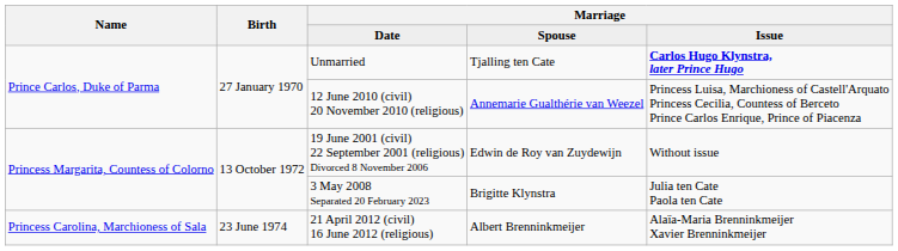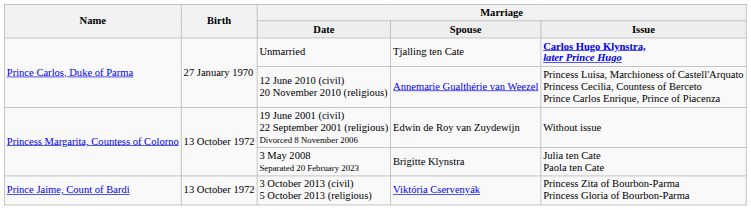+ row: Prince Jaime, Count of Bardi | 13 October 1972 | 3 October 2013 (civil) 5 October 2013 (religious) | Viktória Cservenyák | Princess Zita of Bourbon-Parma Princess Gloria of Bourbon-Parma
- row: Princess Carolina, Marchioness of Sala | 23 June 1974 | 21 April 2012 (civil) 16 June 2012 (religious) | Albert Brenninkmeijer | Alaïa-Maria Brenninkmeijer Xavier Brenninkmeijer
